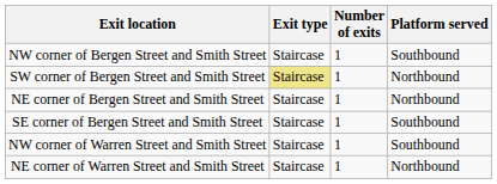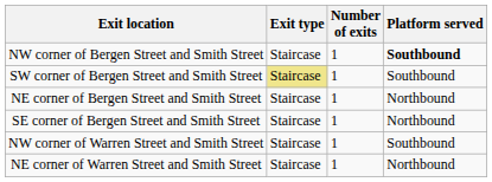NW corner of Bergen Street and Smith Street | Platform served: normal -> bold
SW corner of Bergen Street and Smith Street | Platform served: Northbound -> Southbound
SE corner of Bergen Street and Smith Street | Platform served: Southbound -> Northbound
